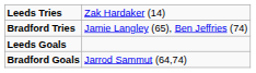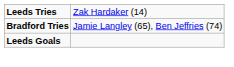- row: Bradford Goals | Jarrod Sammut (64,74)
